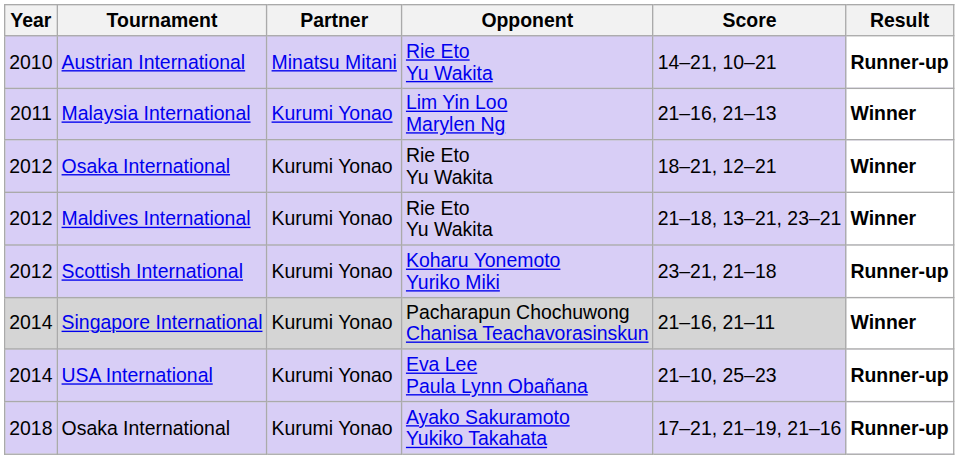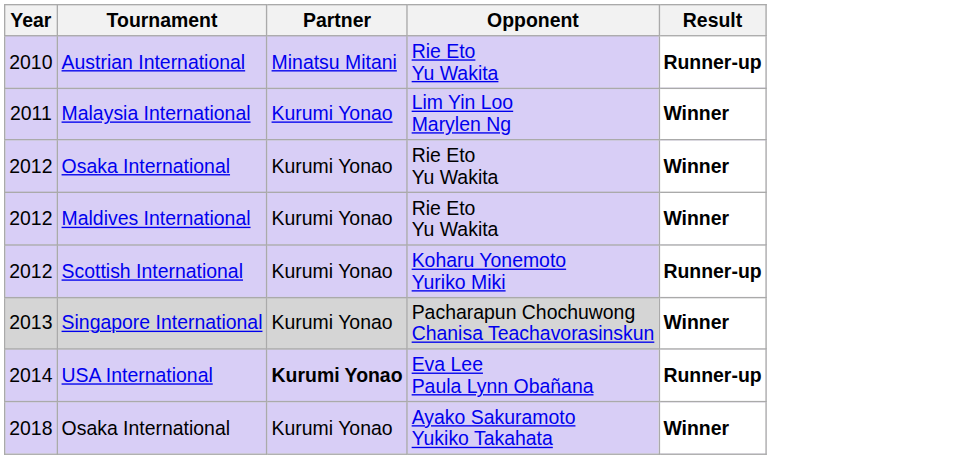- column: Score | 14–21, 10–21 | 21–16, 21–13 | 18–21, 12–21 | 21–18, 13–21, 23–21 | 23–21, 21–18 | 21–16, 21–11 | 21–10, 25–23 | 17–21, 21–19, 21–16
Singapore International | Year: 2014 -> 2013
USA International | Partner: normal -> bold
Osaka International / Ayako Sakuramoto Yukiko Takahata | Result: Runner-up -> Winner
